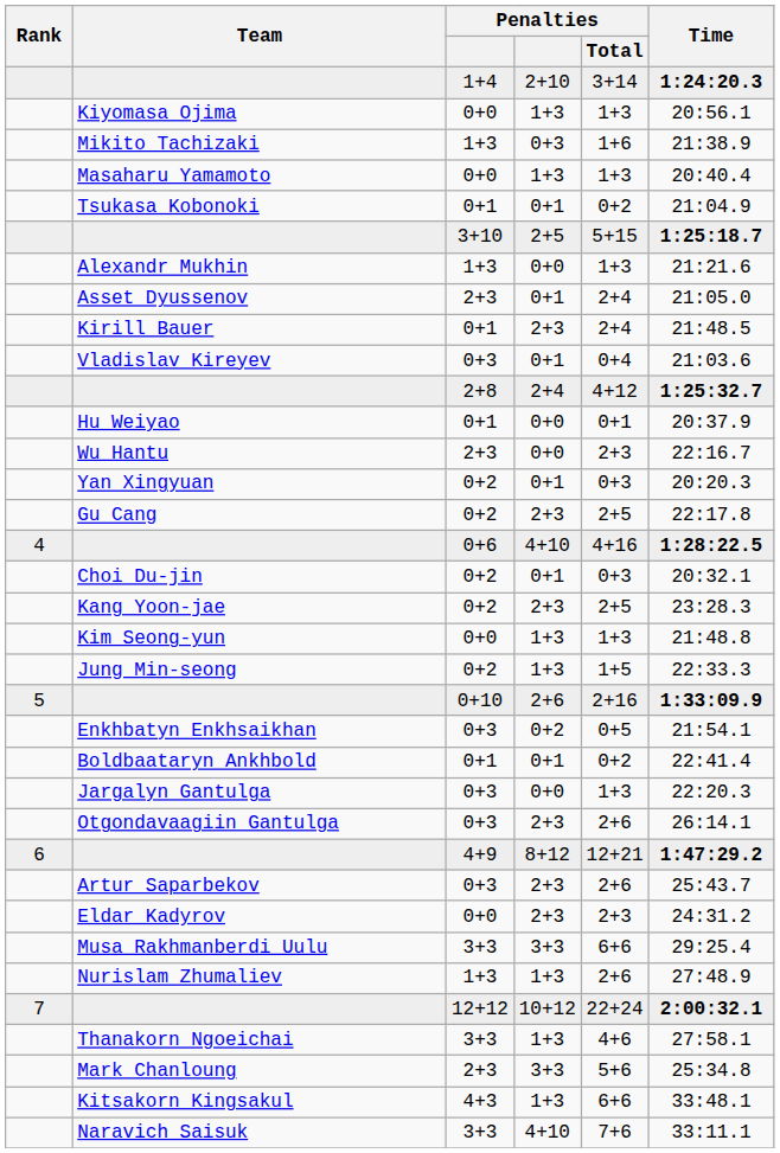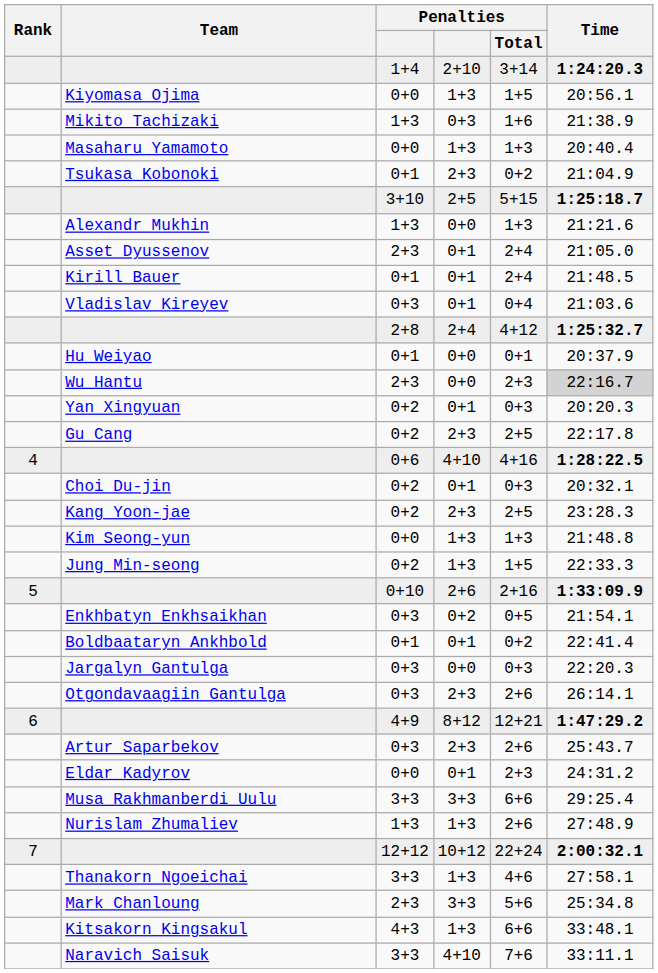Kiyomasa Ojima | Penalties / Total: 1+3 -> 1+5
Tsukasa Kobonoki | column 4: 0+1 -> 2+3
Kirill Bauer | column 4: 2+3 -> 0+1
Wu Hantu | Time: no background -> lightgrey background
Jargalyn Gantulga | Penalties / Total: 1+3 -> 0+3
Eldar Kadyrov | column 4: 2+3 -> 0+1
